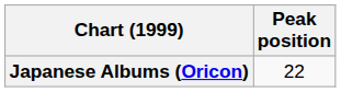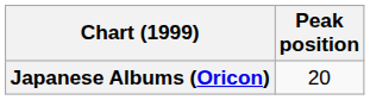Japanese Albums (Oricon) | Peak position: 22 -> 20
